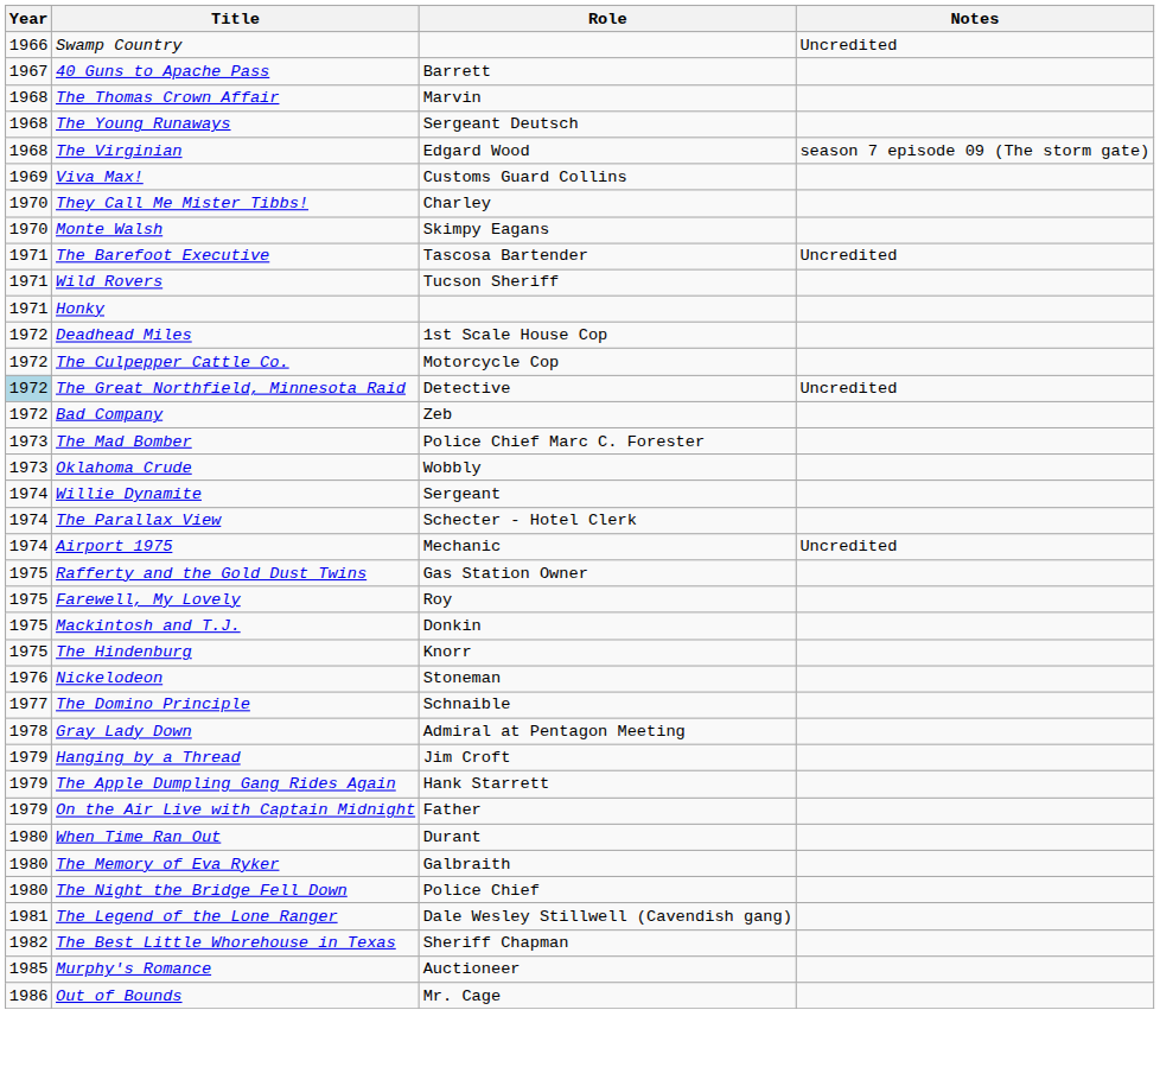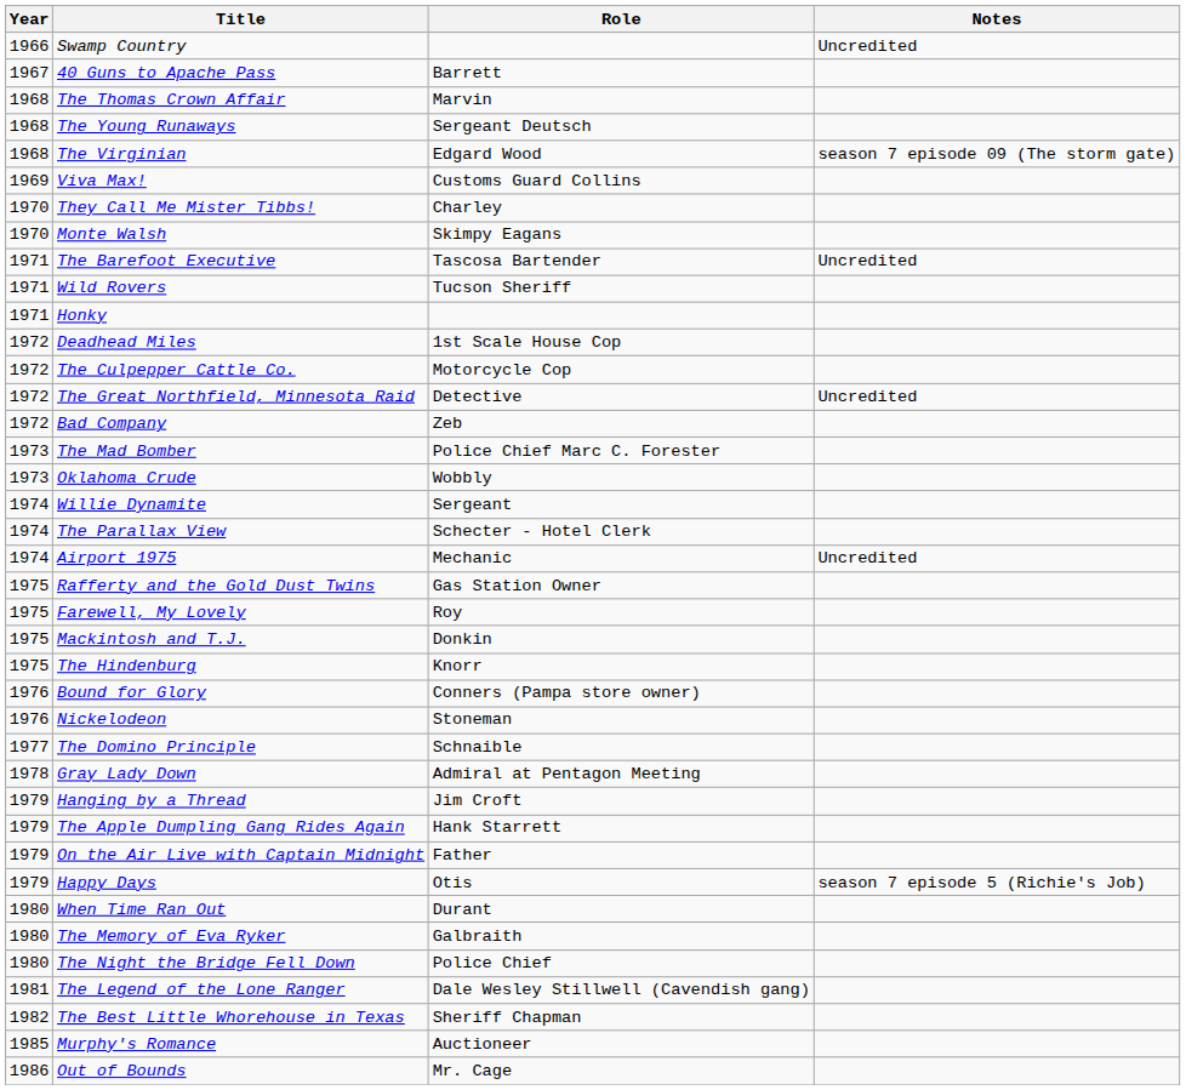The Great Northfield, Minnesota Raid | Year: lightblue background -> no background
+ row: 1976 | Bound for Glory | Conners (Pampa store owner)
+ row: 1979 | Happy Days | Otis | season 7 episode 5 (Richie's Job)
